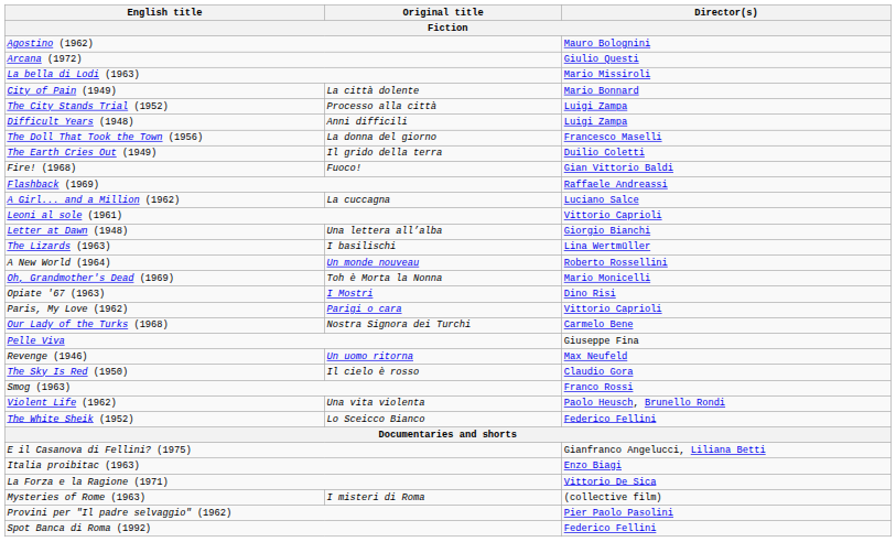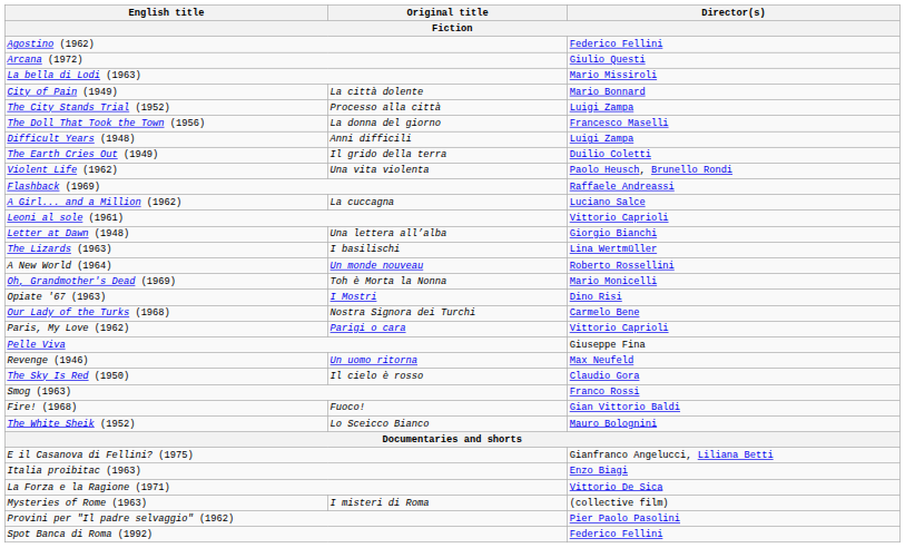Agostino (1962) | Director(s): Mauro Bolognini -> Federico Fellini
rows swapped: Difficult Years (1948) <-> The Doll That Took the Town (1956)
rows swapped: Fire! (1968) <-> Violent Life (1962)
rows swapped: Our Lady of the Turks (1968) <-> Paris, My Love (1962)
The White Sheik (1952) | Director(s): Federico Fellini -> Mauro Bolognini
